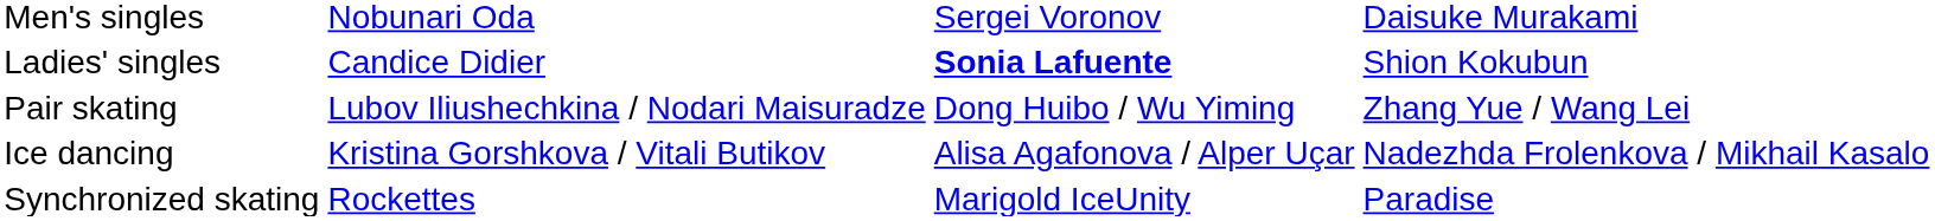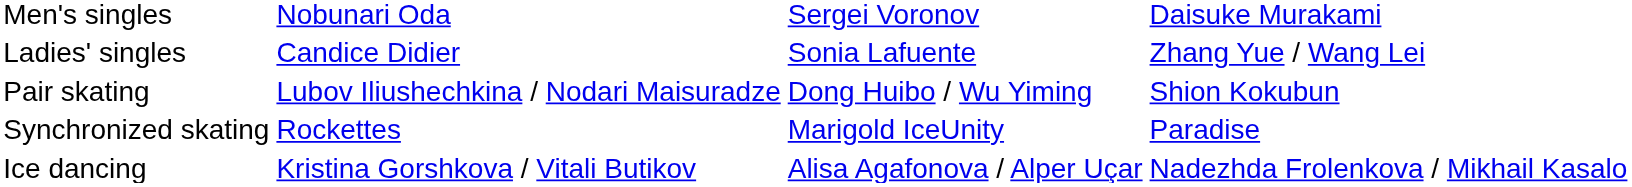Ladies' singles | column 3: bold -> normal
Ladies' singles | column 4: Shion Kokubun -> Zhang Yue / Wang Lei
Pair skating | column 4: Zhang Yue / Wang Lei -> Shion Kokubun
rows swapped: Ice dancing <-> Synchronized skating
